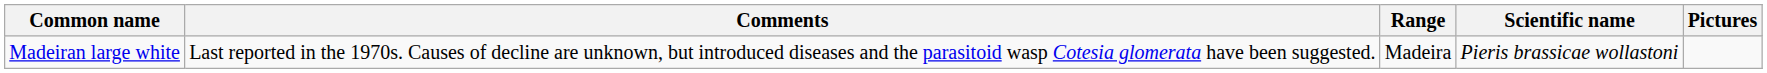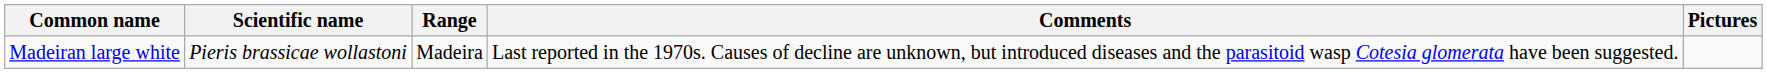columns swapped: Scientific name <-> Comments
